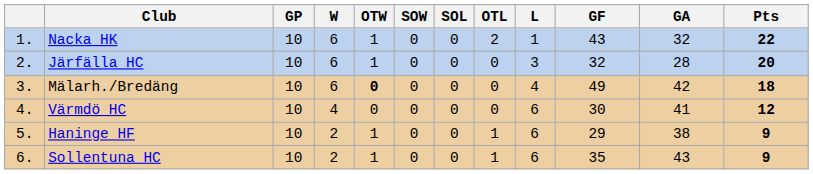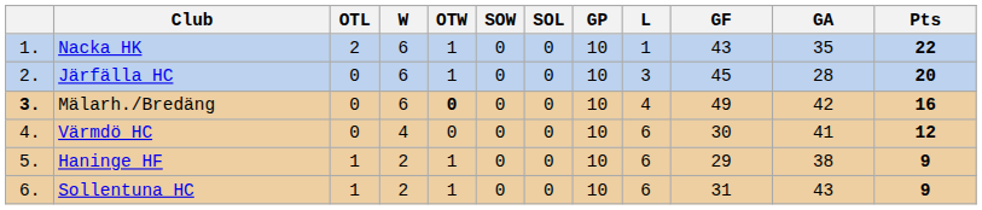columns swapped: GP <-> OTL
Nacka HK | GA: 32 -> 35
Järfälla HC | GF: 32 -> 45
Mälarh./Bredäng | column 1: normal -> bold
Mälarh./Bredäng | Pts: 18 -> 16
Sollentuna HC | GF: 35 -> 31
